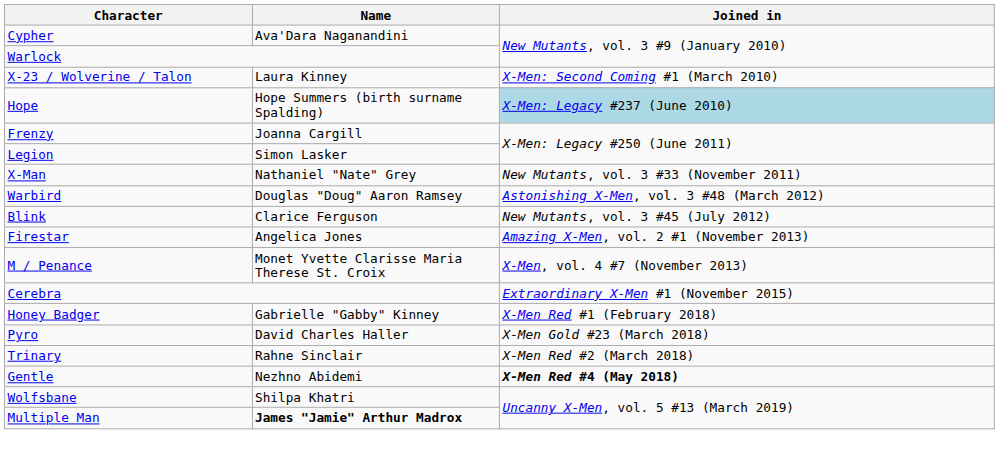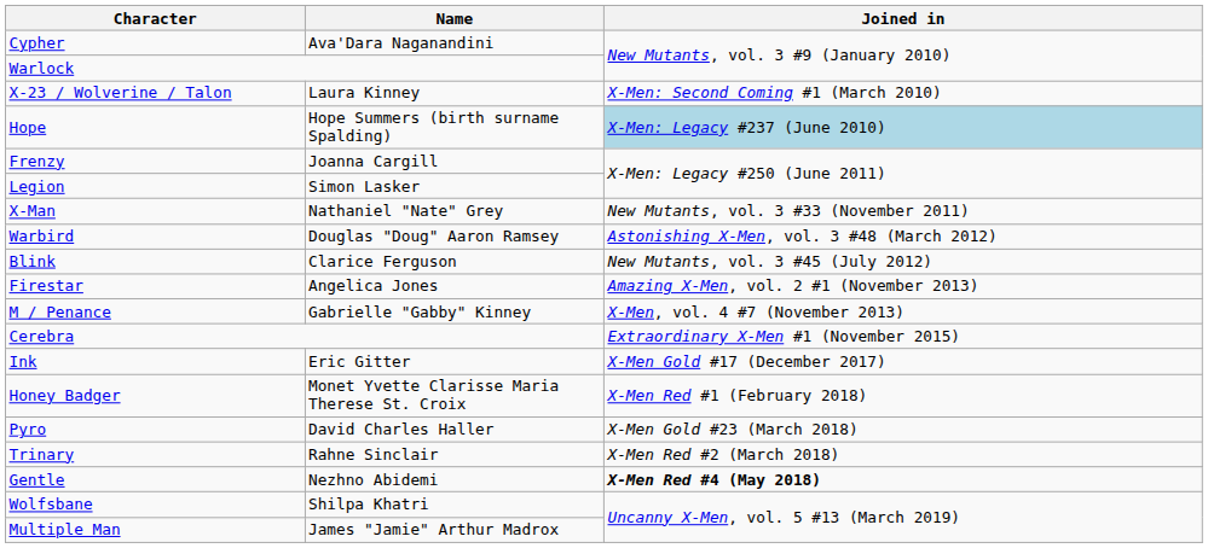M / Penance | Name: Monet Yvette Clarisse Maria Therese St. Croix -> Gabrielle "Gabby" Kinney
+ row: Ink | Eric Gitter | X-Men Gold #17 (December 2017)
Honey Badger | Name: Gabrielle "Gabby" Kinney -> Monet Yvette Clarisse Maria Therese St. Croix
Multiple Man | Name: bold -> normal
